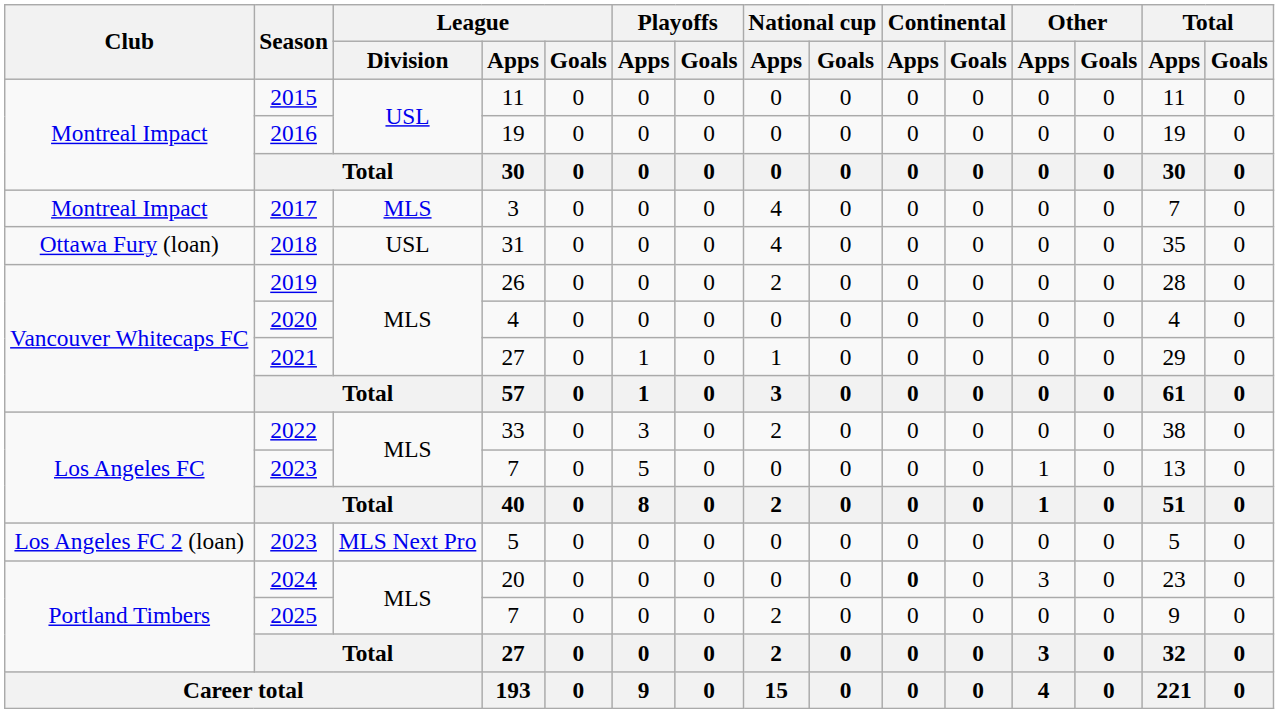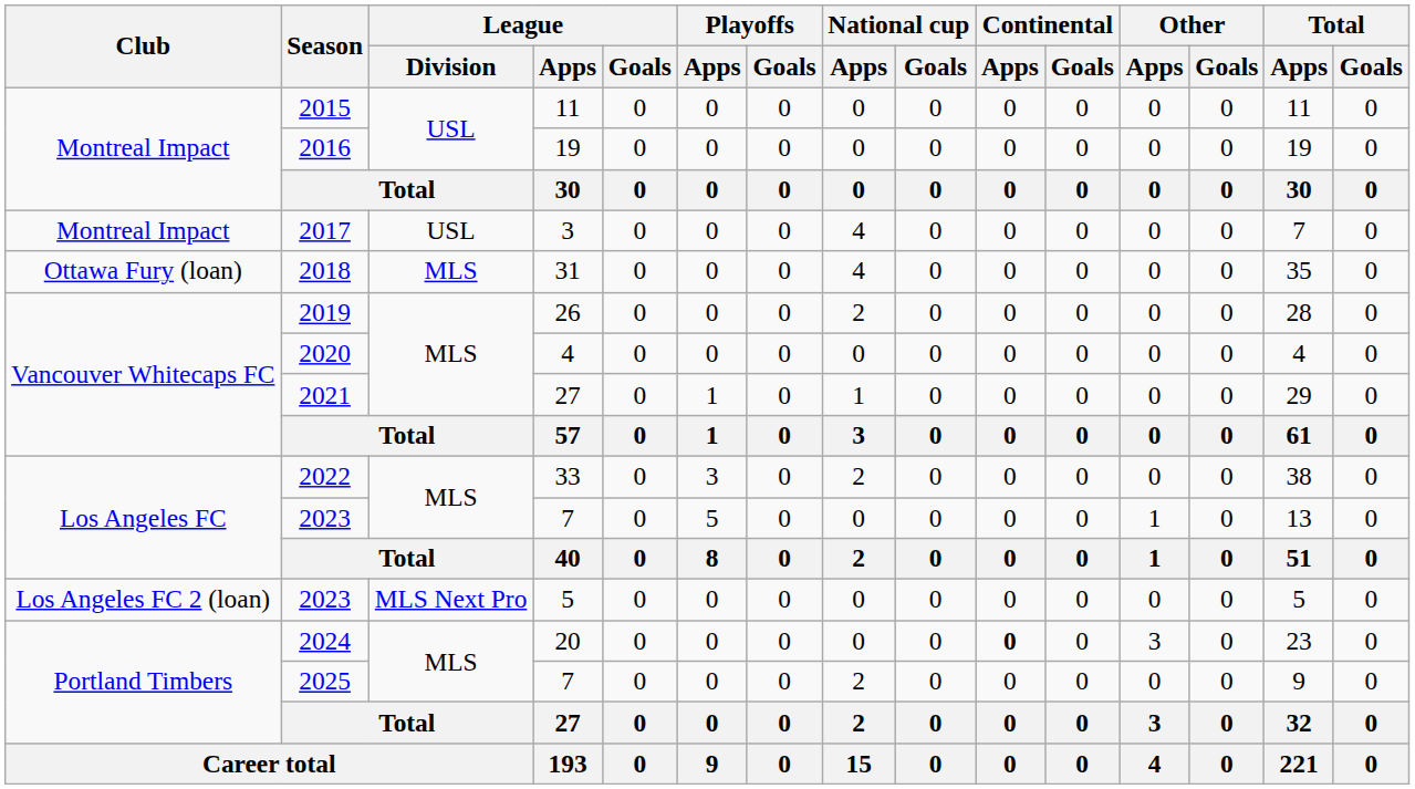2017 | League / Division: MLS -> USL
2018 | League / Division: USL -> MLS
